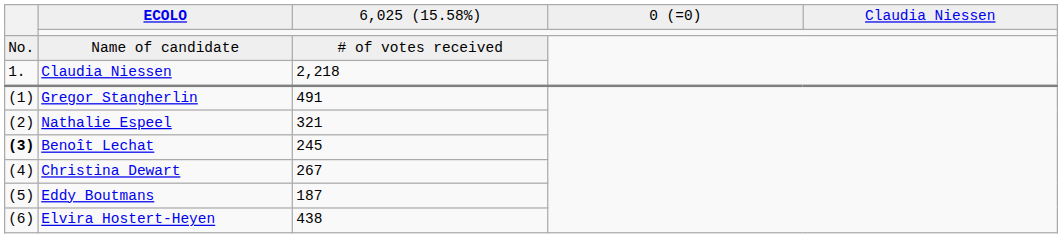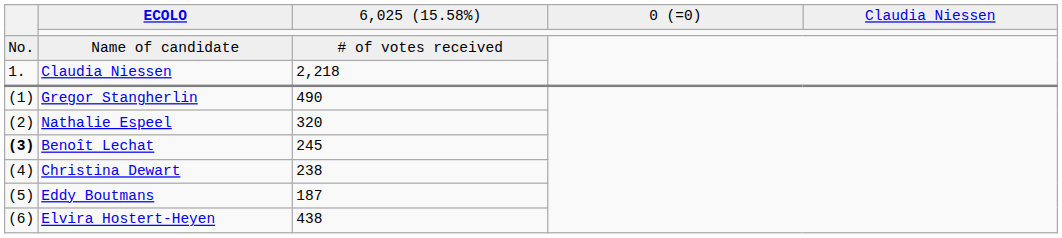Gregor Stangherlin | column 3: 491 -> 490
Nathalie Espeel | column 3: 321 -> 320
Christina Dewart | column 3: 267 -> 238
